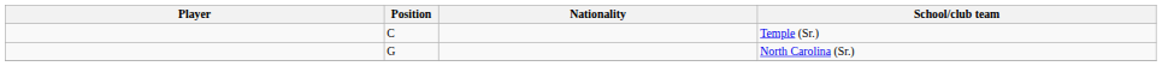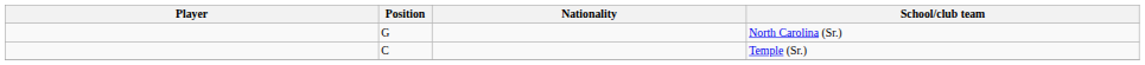rows swapped: Temple (Sr.) <-> North Carolina (Sr.)
